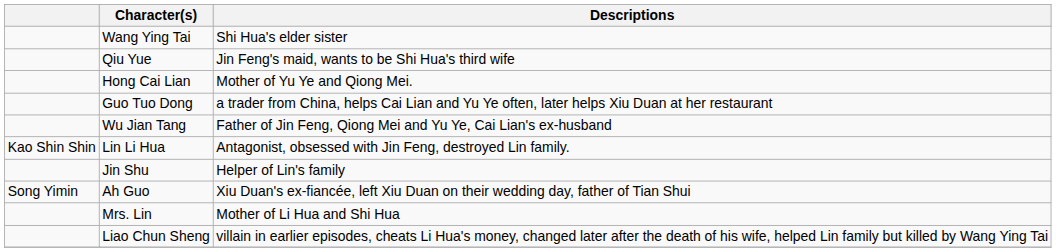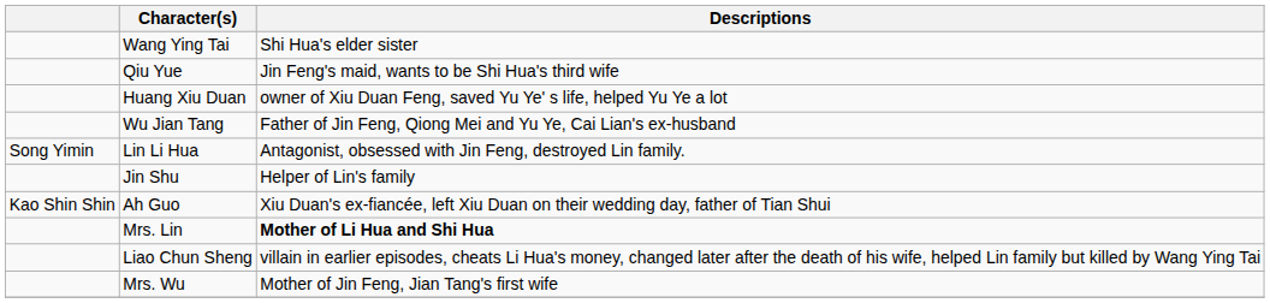- row: Hong Cai Lian | Mother of Yu Ye and Qiong Mei.
+ row: Huang Xiu Duan | owner of Xiu Duan Feng, saved Yu Ye' s life, helped Yu Ye a lot
- row: Guo Tuo Dong | a trader from China, helps Cai Lian and Yu Ye often, later helps Xiu Duan at her restaurant
Lin Li Hua | column 1: Kao Shin Shin -> Song Yimin
Ah Guo | column 1: Song Yimin -> Kao Shin Shin
Mrs. Lin | Descriptions: normal -> bold
+ row: Mrs. Wu | Mother of Jin Feng, Jian Tang's first wife
